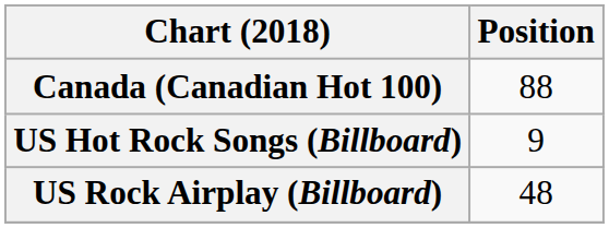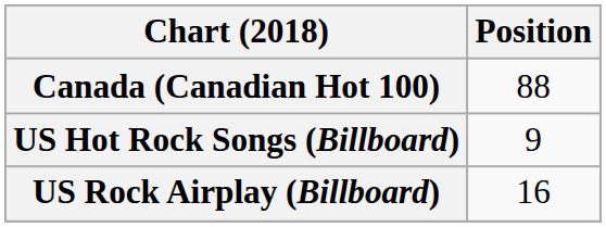US Rock Airplay (Billboard) | Position: 48 -> 16
